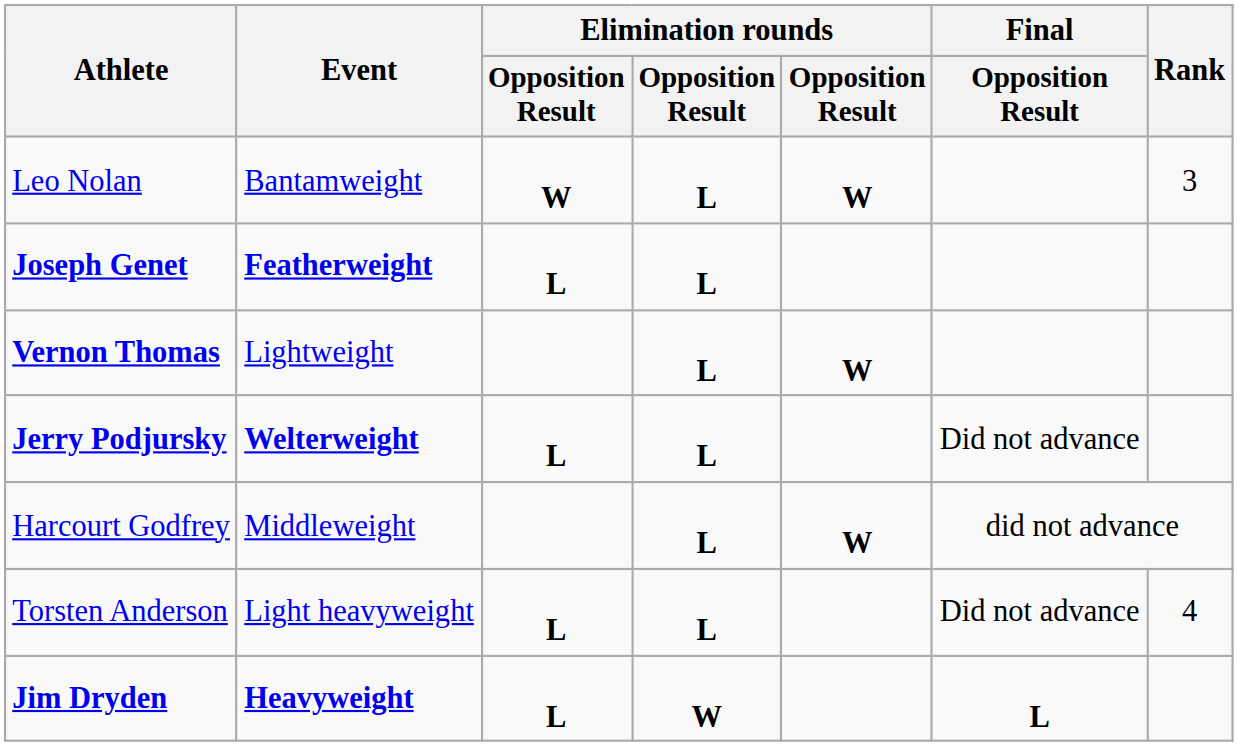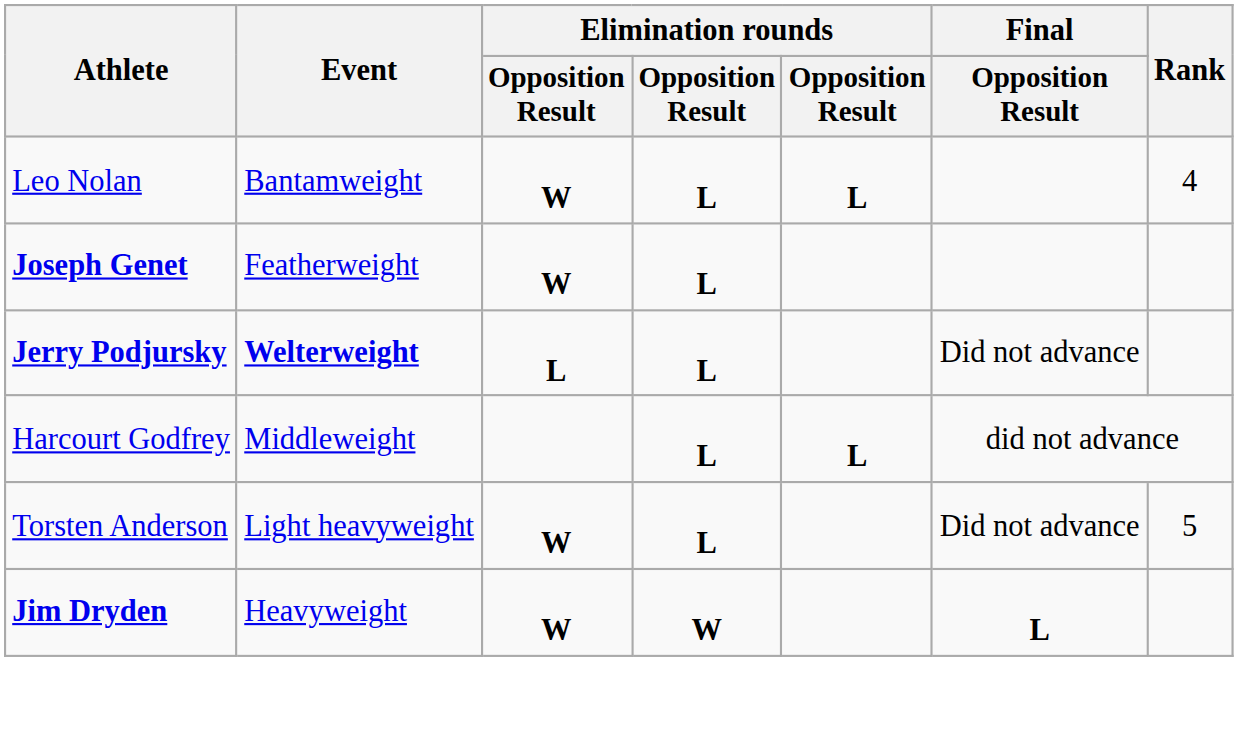Leo Nolan | column 5: W -> L
Leo Nolan | Rank: 3 -> 4
Joseph Genet | Event: bold -> normal
Joseph Genet | column 3: L -> W
- row: Vernon Thomas | Lightweight | L | W
Harcourt Godfrey | column 5: W -> L
Torsten Anderson | column 3: L -> W
Torsten Anderson | Rank: 4 -> 5
Jim Dryden | Event: bold -> normal
Jim Dryden | column 3: L -> W
